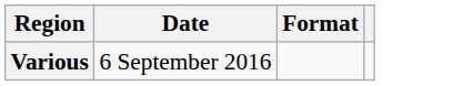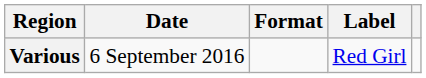+ column: Label | Red Girl
